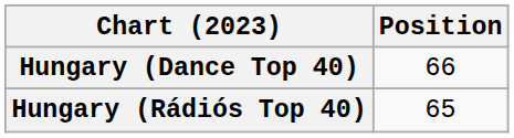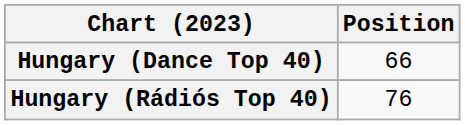Hungary (Rádiós Top 40) | Position: 65 -> 76
